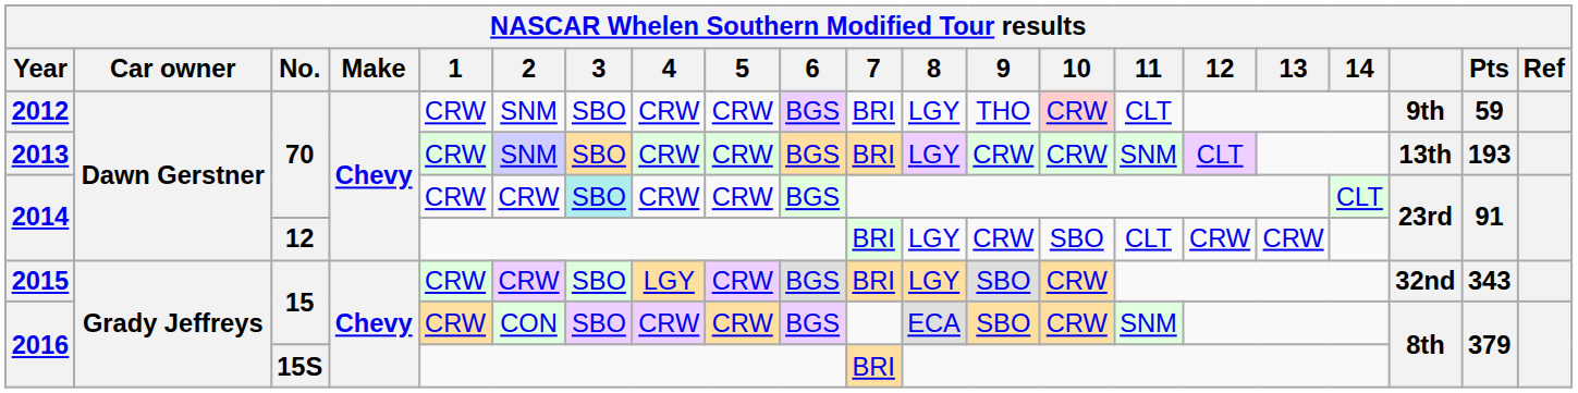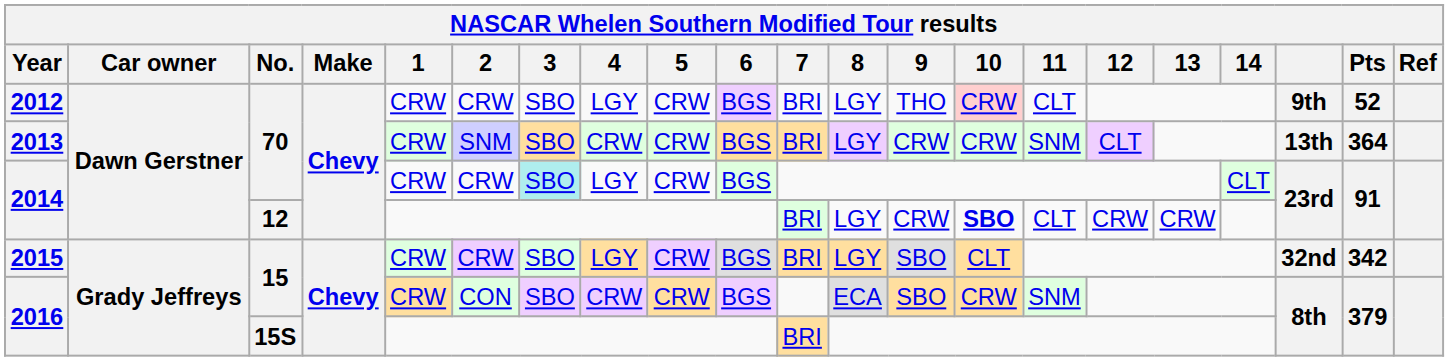2012 | 2: SNM -> CRW
2012 | 4: CRW -> LGY
2012 | Pts: 59 -> 52
2013 | Pts: 193 -> 364
2014 / 70 | 4: CRW -> LGY
2014 / 12 | 10: normal -> bold
2015 | 10: CRW -> CLT
2015 | Pts: 343 -> 342
